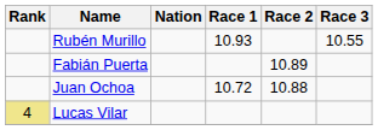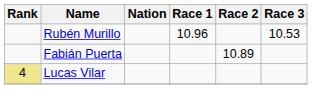Rubén Murillo | Race 1: 10.93 -> 10.96
Rubén Murillo | Race 3: 10.55 -> 10.53
- row: Juan Ochoa | 10.72 | 10.88
